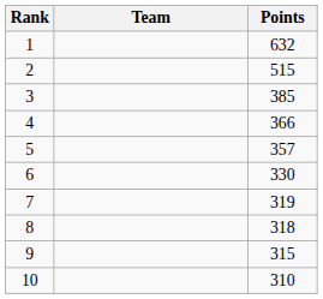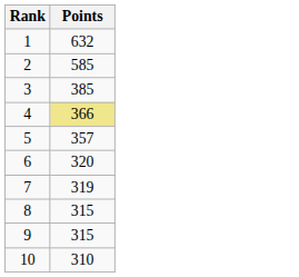- column: Team
2 | Points: 515 -> 585
4 | Points: no background -> khaki background
6 | Points: 330 -> 320
8 | Points: 318 -> 315
